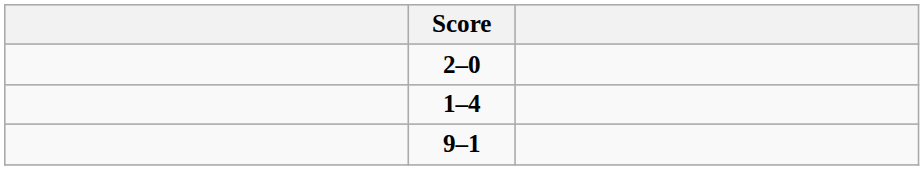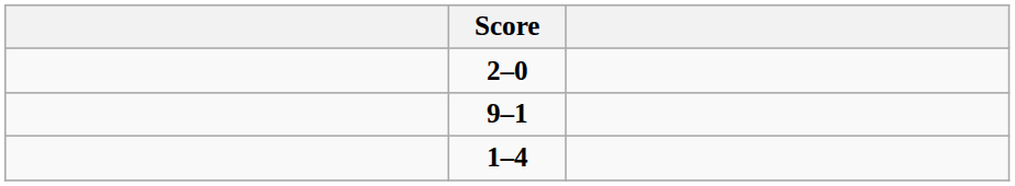rows swapped: 9–1 <-> 1–4
